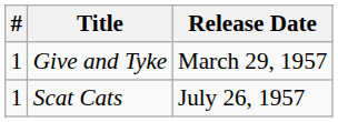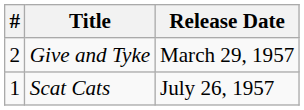Give and Tyke | #: 1 -> 2
